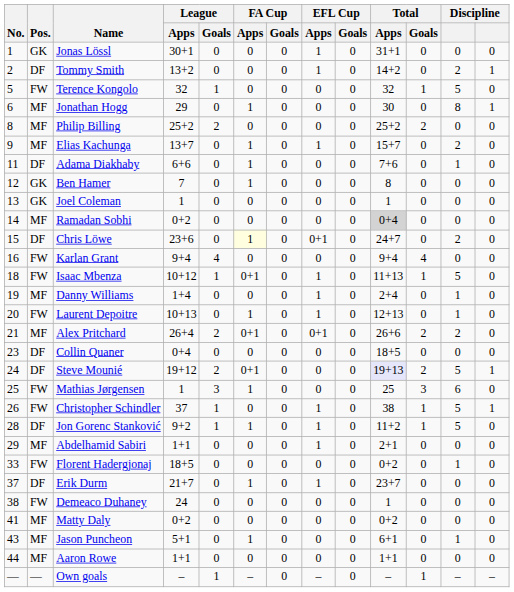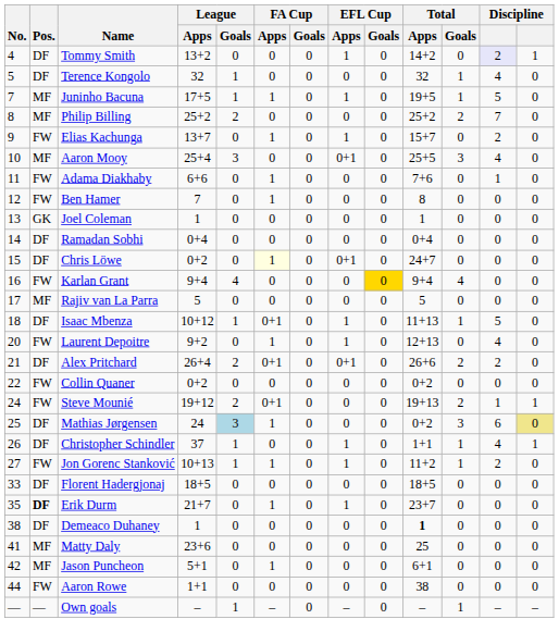- row: 1 | GK | Jonas Lössl | 30+1 | 0 | 0 | 0 | 1 | 0 | 31+1 | 0 | 0 | 0
Tommy Smith | No.: 2 -> 4
Tommy Smith | column 12: no background -> lavender background
Terence Kongolo | Pos.: FW -> DF
Terence Kongolo | column 12: 5 -> 4
- row: 6 | MF | Jonathan Hogg | 29 | 0 | 1 | 0 | 0 | 0 | 30 | 0 | 8 | 1
+ row: 7 | MF | Juninho Bacuna | 17+5 | 1 | 1 | 0 | 1 | 0 | 19+5 | 1 | 5 | 0
Philip Billing | column 12: 0 -> 7
Elias Kachunga | Pos.: MF -> FW
+ row: 10 | MF | Aaron Mooy | 25+4 | 3 | 0 | 0 | 0+1 | 0 | 25+5 | 3 | 4 | 0
Adama Diakhaby | Pos.: DF -> FW
Ben Hamer | Pos.: GK -> FW
Ramadan Sobhi | Pos.: MF -> DF
Ramadan Sobhi | League / Apps: 0+2 -> 0+4
Ramadan Sobhi | Total / Apps: lightgrey background -> no background
Chris Löwe | League / Apps: 23+6 -> 0+2
Chris Löwe | column 12: 2 -> 0
Karlan Grant | EFL Cup / Goals: no background -> gold background
+ row: 17 | MF | Rajiv van La Parra | 5 | 0 | 0 | 0 | 0 | 0 | 5 | 0 | 0 | 0
Isaac Mbenza | Pos.: FW -> DF
- row: 19 | MF | Danny Williams | 1+4 | 0 | 0 | 0 | 1 | 0 | 2+4 | 0 | 1 | 0
Laurent Depoitre | League / Apps: 10+13 -> 9+2
Laurent Depoitre | column 12: 1 -> 4
Alex Pritchard | Pos.: MF -> DF
Collin Quaner | No.: 23 -> 22
Collin Quaner | Pos.: DF -> FW
Collin Quaner | League / Apps: 0+4 -> 0+2
Collin Quaner | Total / Apps: 18+5 -> 0+2
Steve Mounié | Pos.: DF -> FW
Steve Mounié | Total / Apps: lavender background -> no background
Steve Mounié | column 12: 5 -> 1
Mathias Jørgensen | Pos.: FW -> DF
Mathias Jørgensen | League / Apps: 1 -> 24
Mathias Jørgensen | League / Goals: no background -> lightblue background
Mathias Jørgensen | Total / Apps: 25 -> 0+2
Mathias Jørgensen | column 13: no background -> khaki background
Christopher Schindler | Pos.: FW -> DF
Christopher Schindler | Total / Apps: 38 -> 1+1
Christopher Schindler | column 12: 5 -> 4
Jon Gorenc Stanković | No.: 28 -> 27
Jon Gorenc Stanković | Pos.: DF -> FW
Jon Gorenc Stanković | League / Apps: 9+2 -> 10+13
Jon Gorenc Stanković | column 12: 5 -> 2
- row: 29 | MF | Abdelhamid Sabiri | 1+1 | 0 | 0 | 0 | 1 | 0 | 2+1 | 0 | 0 | 0
Florent Hadergjonaj | Pos.: FW -> DF
Florent Hadergjonaj | Total / Apps: 0+2 -> 18+5
Florent Hadergjonaj | column 12: 1 -> 0
Erik Durm | No.: 37 -> 35
Erik Durm | Pos.: normal -> bold
Demeaco Duhaney | Pos.: FW -> DF
Demeaco Duhaney | League / Apps: 24 -> 1
Demeaco Duhaney | Total / Apps: normal -> bold
Matty Daly | League / Apps: 0+2 -> 23+6
Matty Daly | Total / Apps: 0+2 -> 25
Jason Puncheon | No.: 43 -> 42
Jason Puncheon | column 12: 1 -> 0
Aaron Rowe | Pos.: MF -> FW
Aaron Rowe | Total / Apps: 1+1 -> 38
